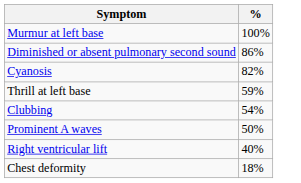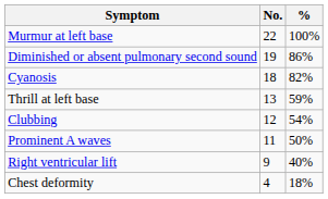+ column: No. | 22 | 19 | 18 | 13 | 12 | 11 | 9 | 4
